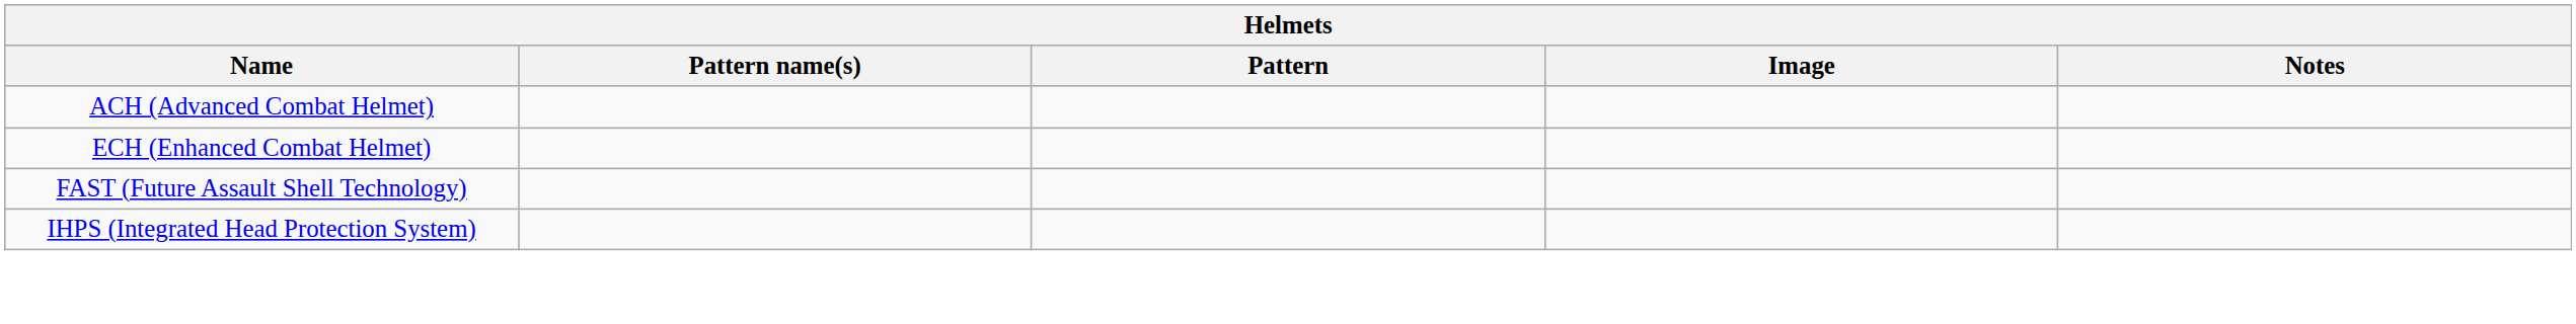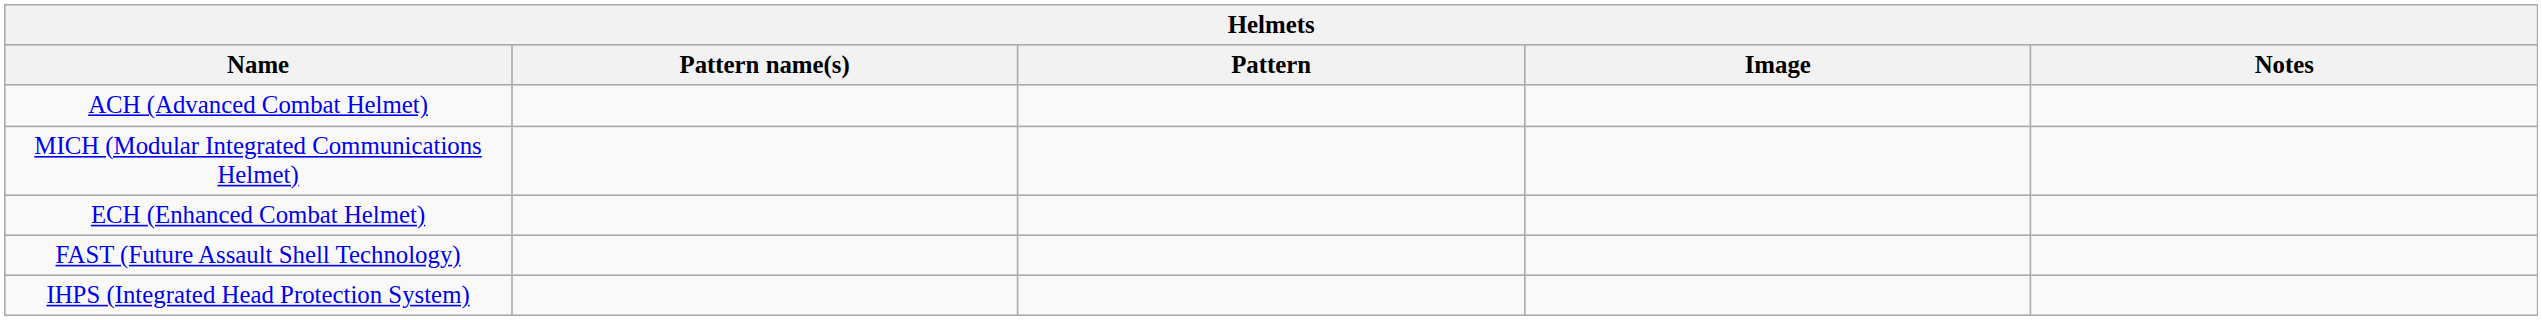+ row: MICH (Modular Integrated Communications Helmet)
